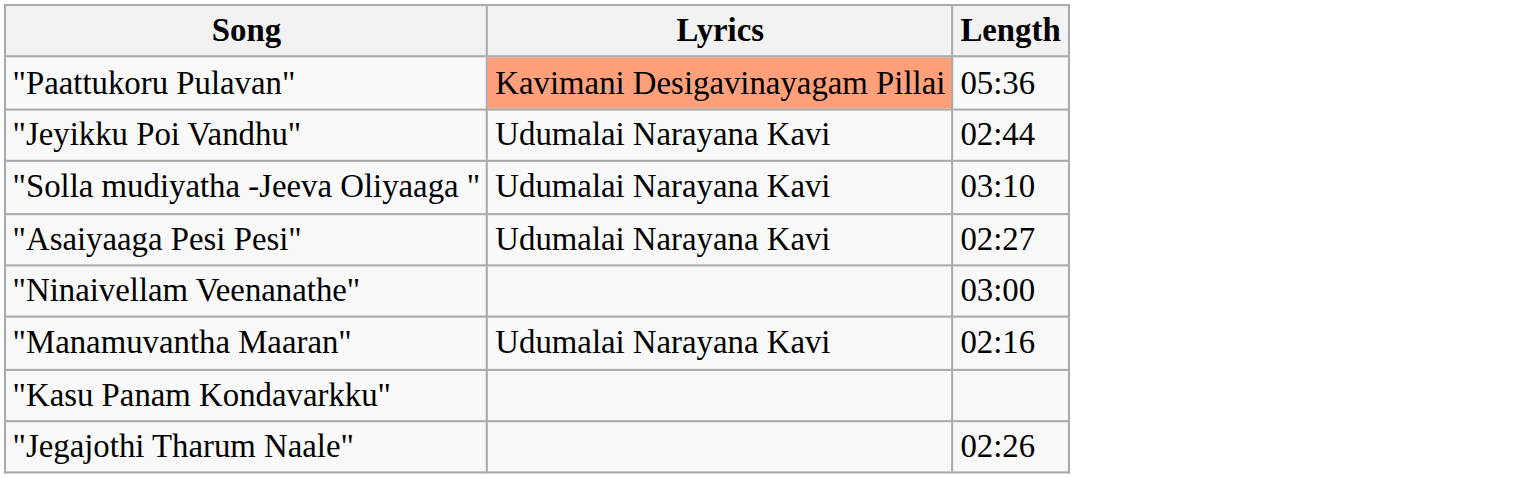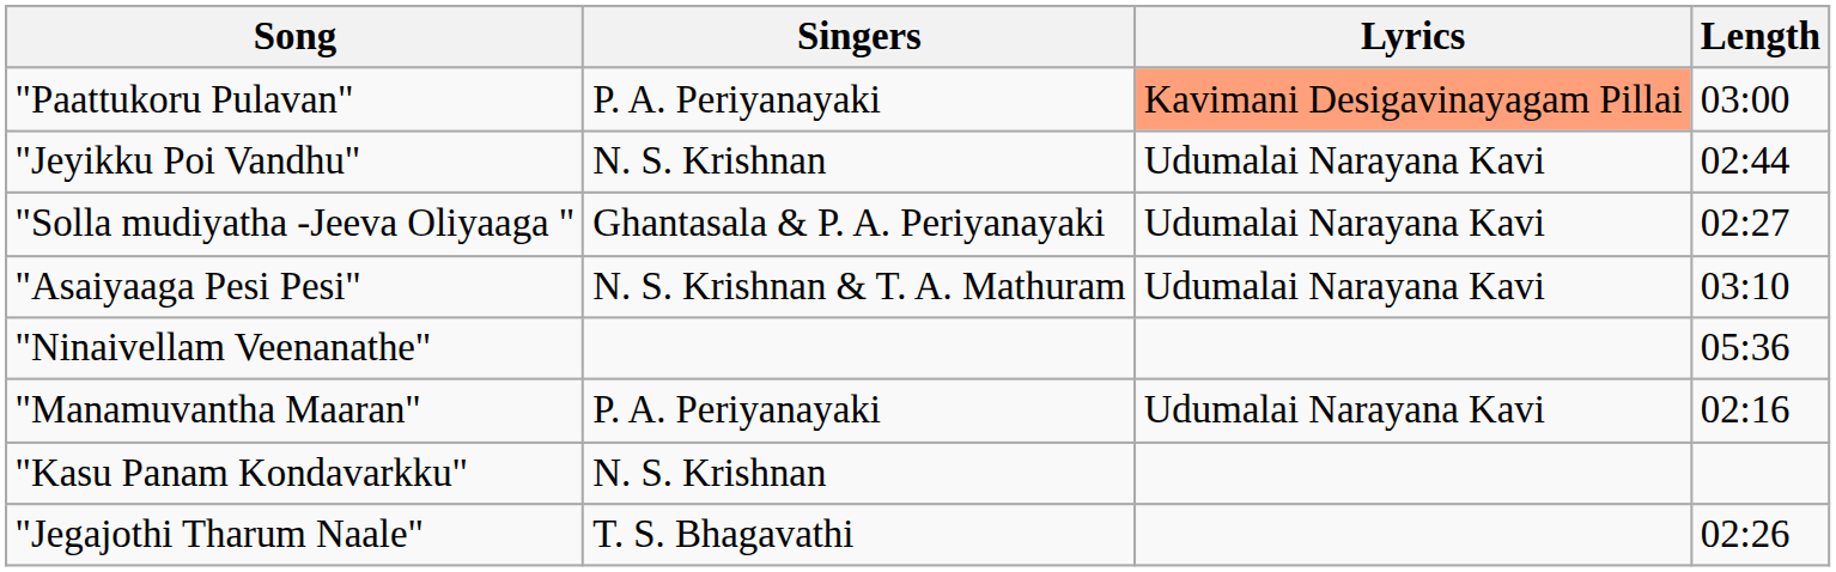+ column: Singers | P. A. Periyanayaki | N. S. Krishnan | Ghantasala & P. A. Periyanayaki | N. S. Krishnan & T. A. Mathuram | P. A. Periyanayaki | N. S. Krishnan | T. S. Bhagavathi
"Paattukoru Pulavan" | Length: 05:36 -> 03:00
"Solla mudiyatha -Jeeva Oliyaaga " | Length: 03:10 -> 02:27
"Asaiyaaga Pesi Pesi" | Length: 02:27 -> 03:10
"Ninaivellam Veenanathe" | Length: 03:00 -> 05:36
